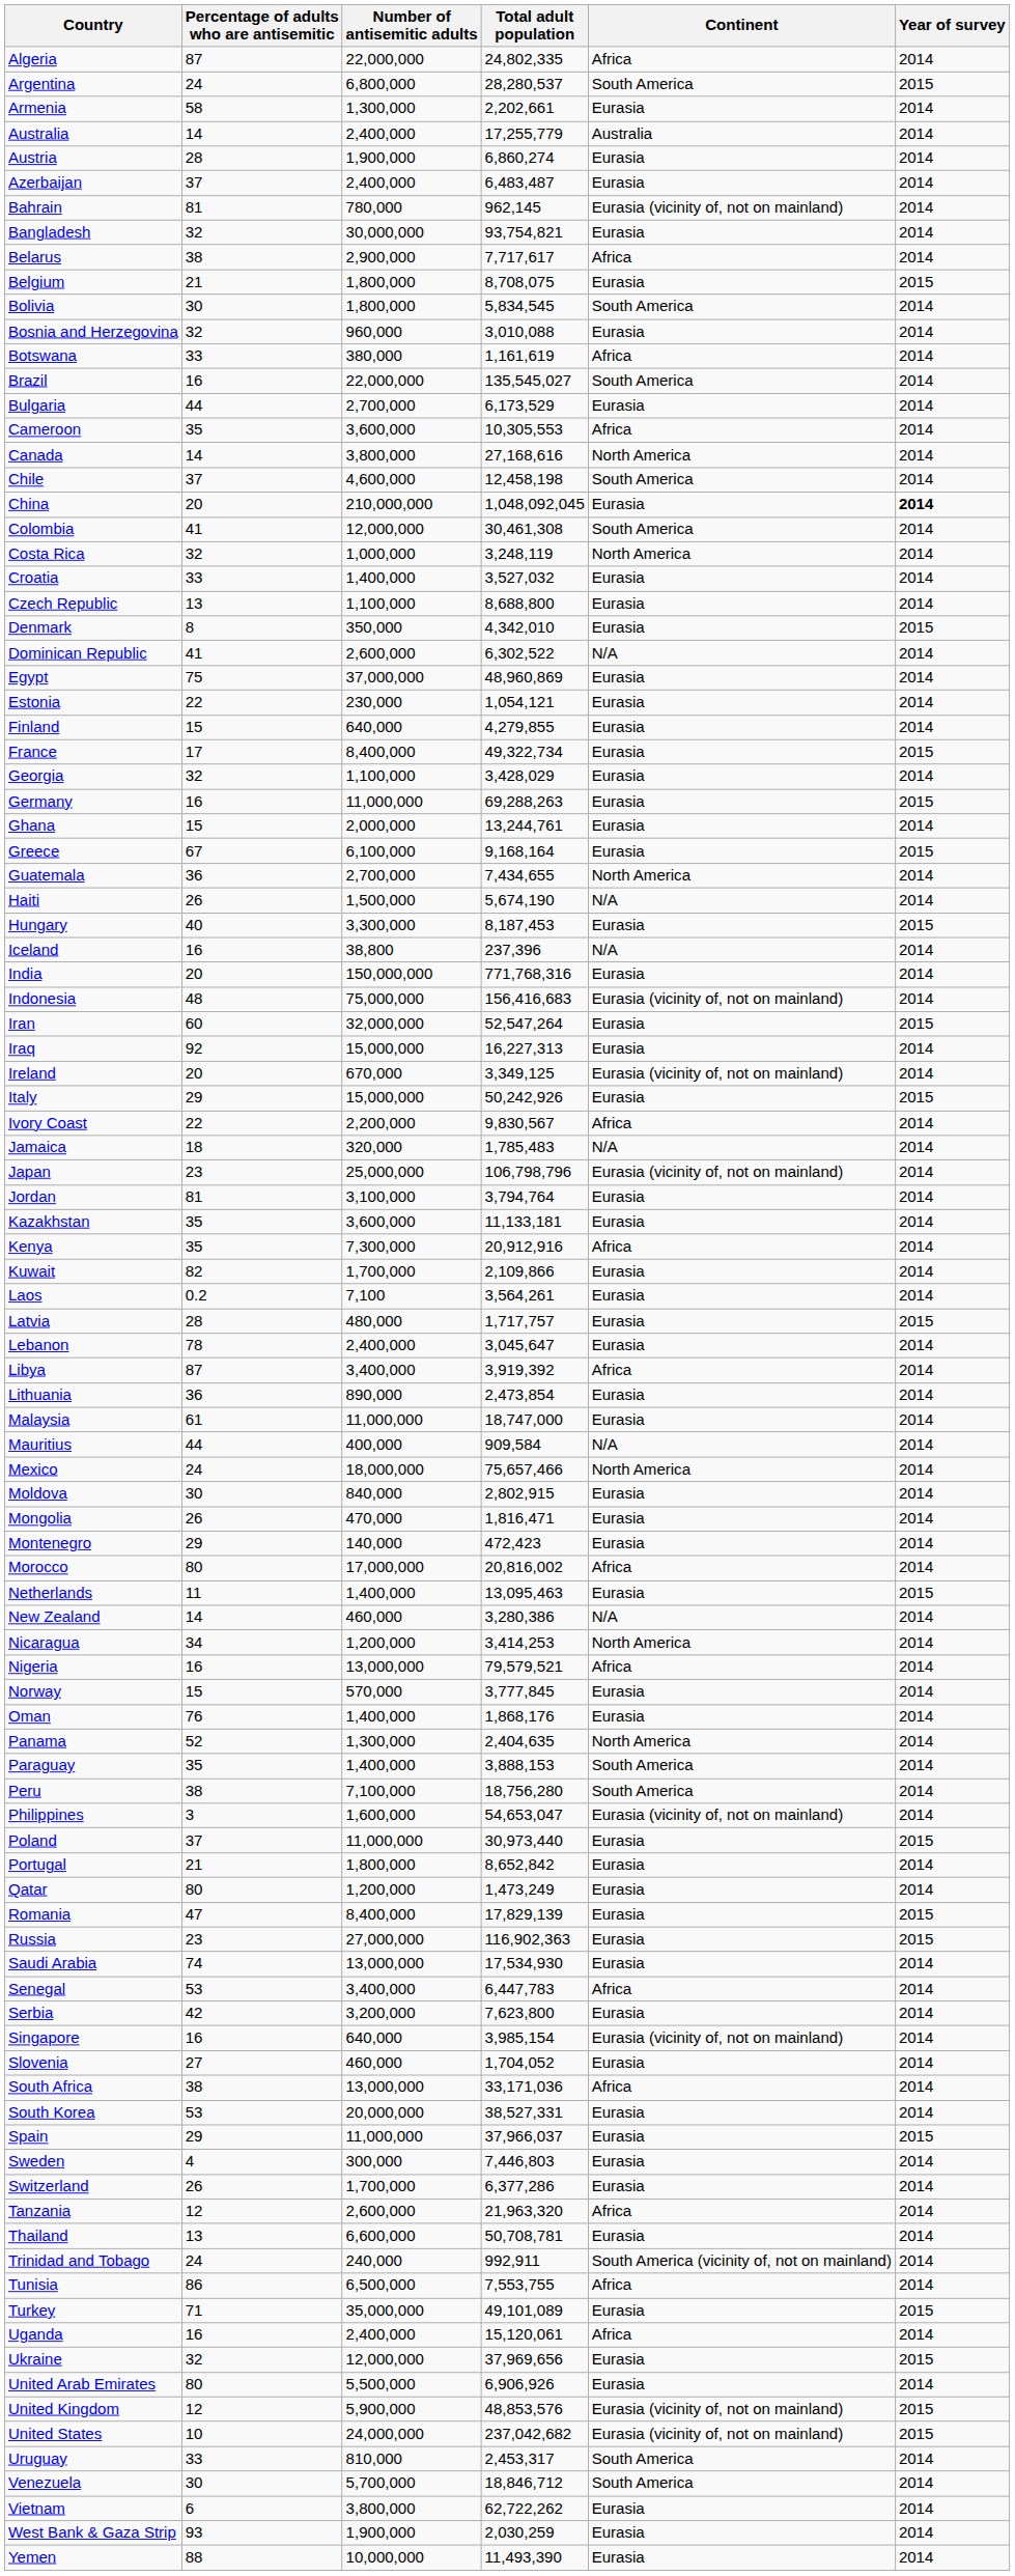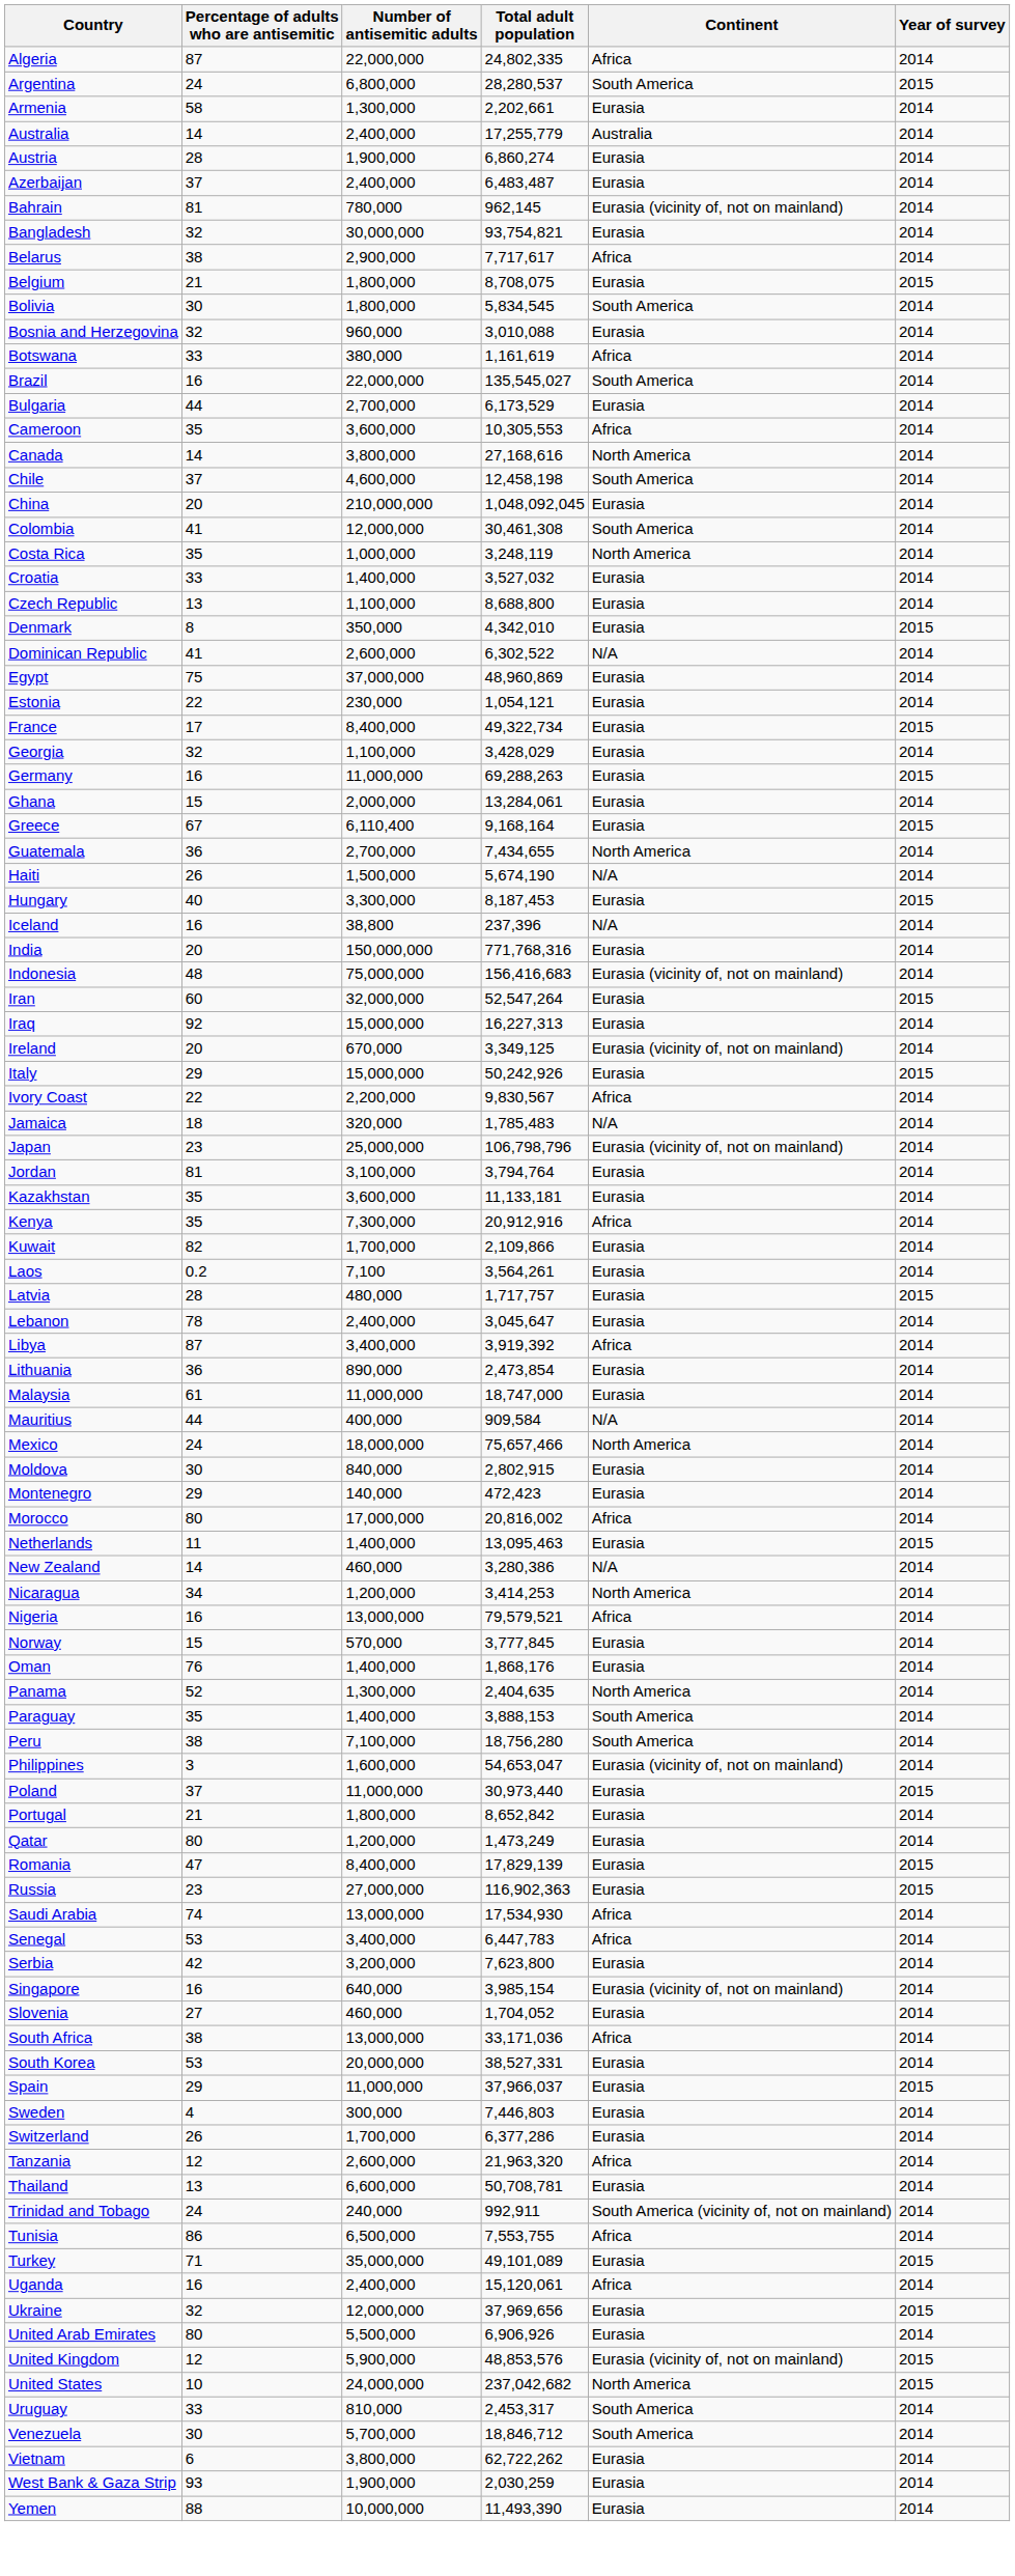China | Year of survey: bold -> normal
Costa Rica | Percentage of adults who are antisemitic: 32 -> 35
- row: Finland | 15 | 640,000 | 4,279,855 | Eurasia | 2014
Ghana | Total adult population: 13,244,761 -> 13,284,061
Greece | Number of antisemitic adults: 6,100,000 -> 6,110,400
- row: Mongolia | 26 | 470,000 | 1,816,471 | Eurasia | 2014
Saudi Arabia | Continent: Eurasia -> Africa
United States | Continent: Eurasia (vicinity of, not on mainland) -> North America
